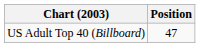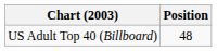US Adult Top 40 (Billboard) | Position: 47 -> 48
